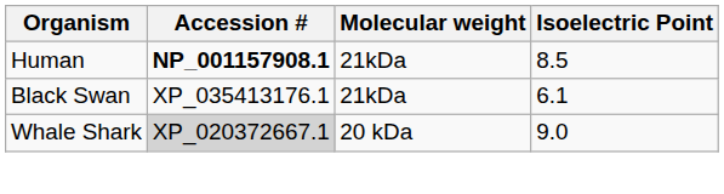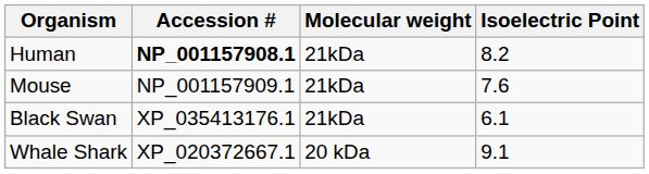Human | Isoelectric Point: 8.5 -> 8.2
+ row: Mouse | NP_001157909.1 | 21kDa | 7.6
Whale Shark | Accession #: lightgrey background -> no background
Whale Shark | Isoelectric Point: 9.0 -> 9.1
